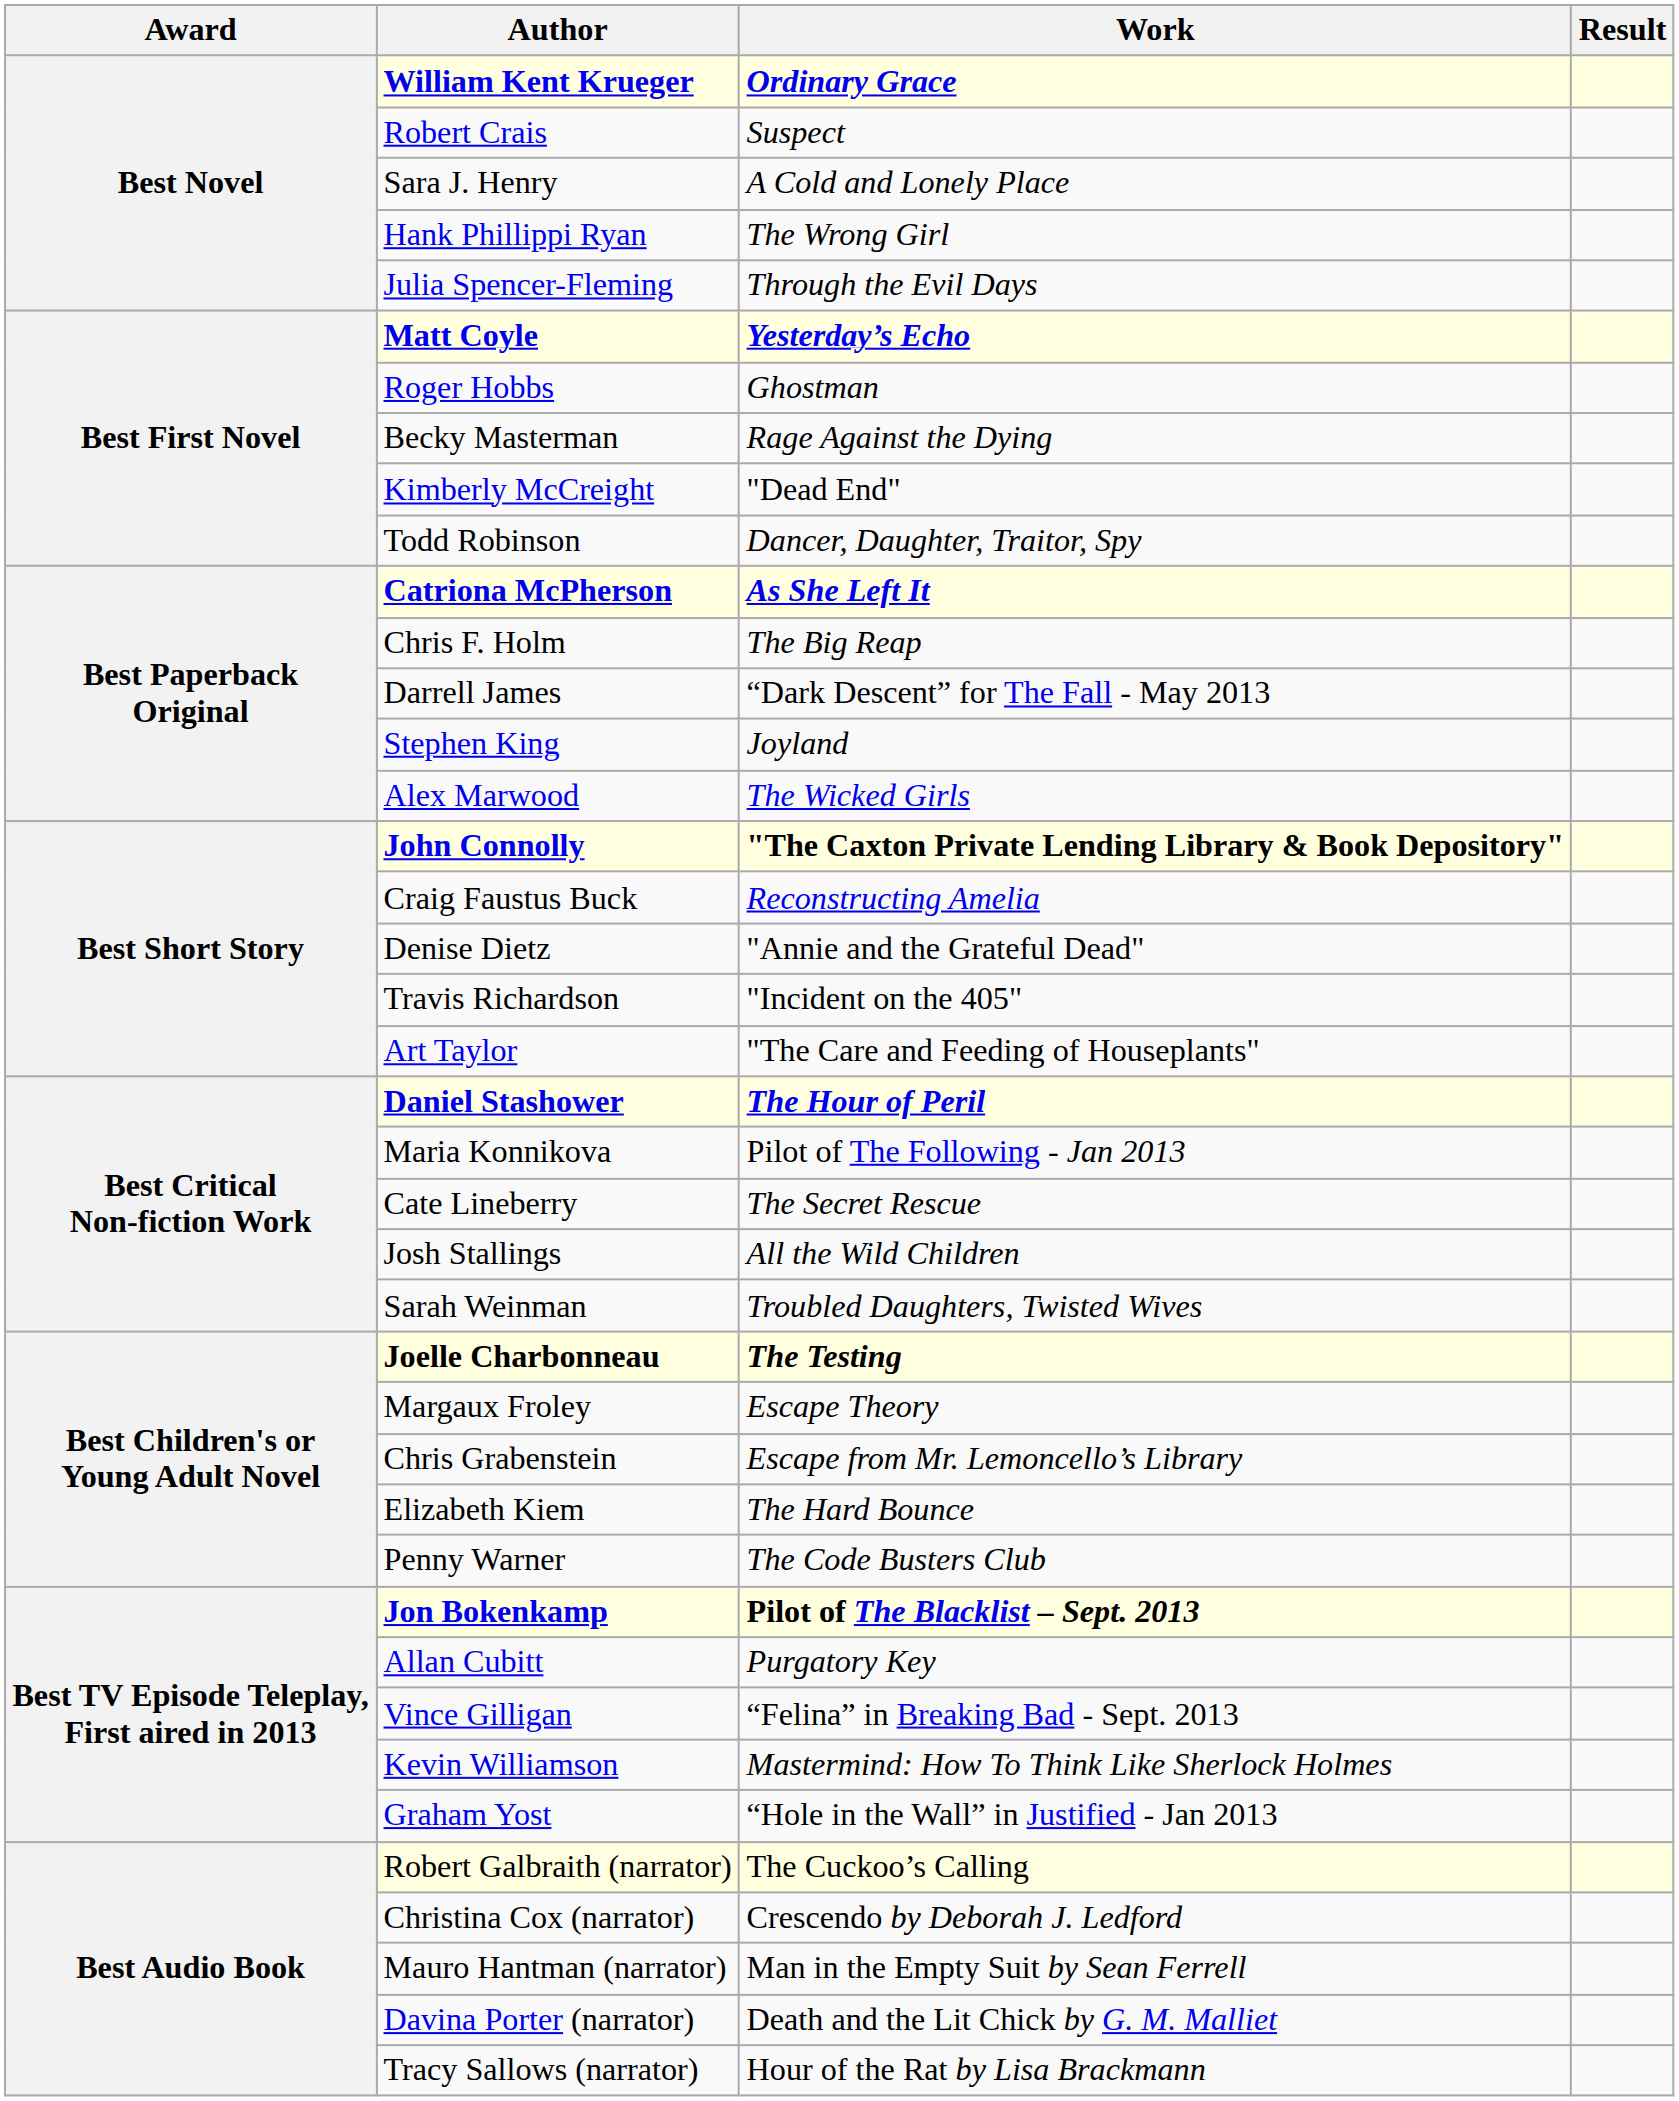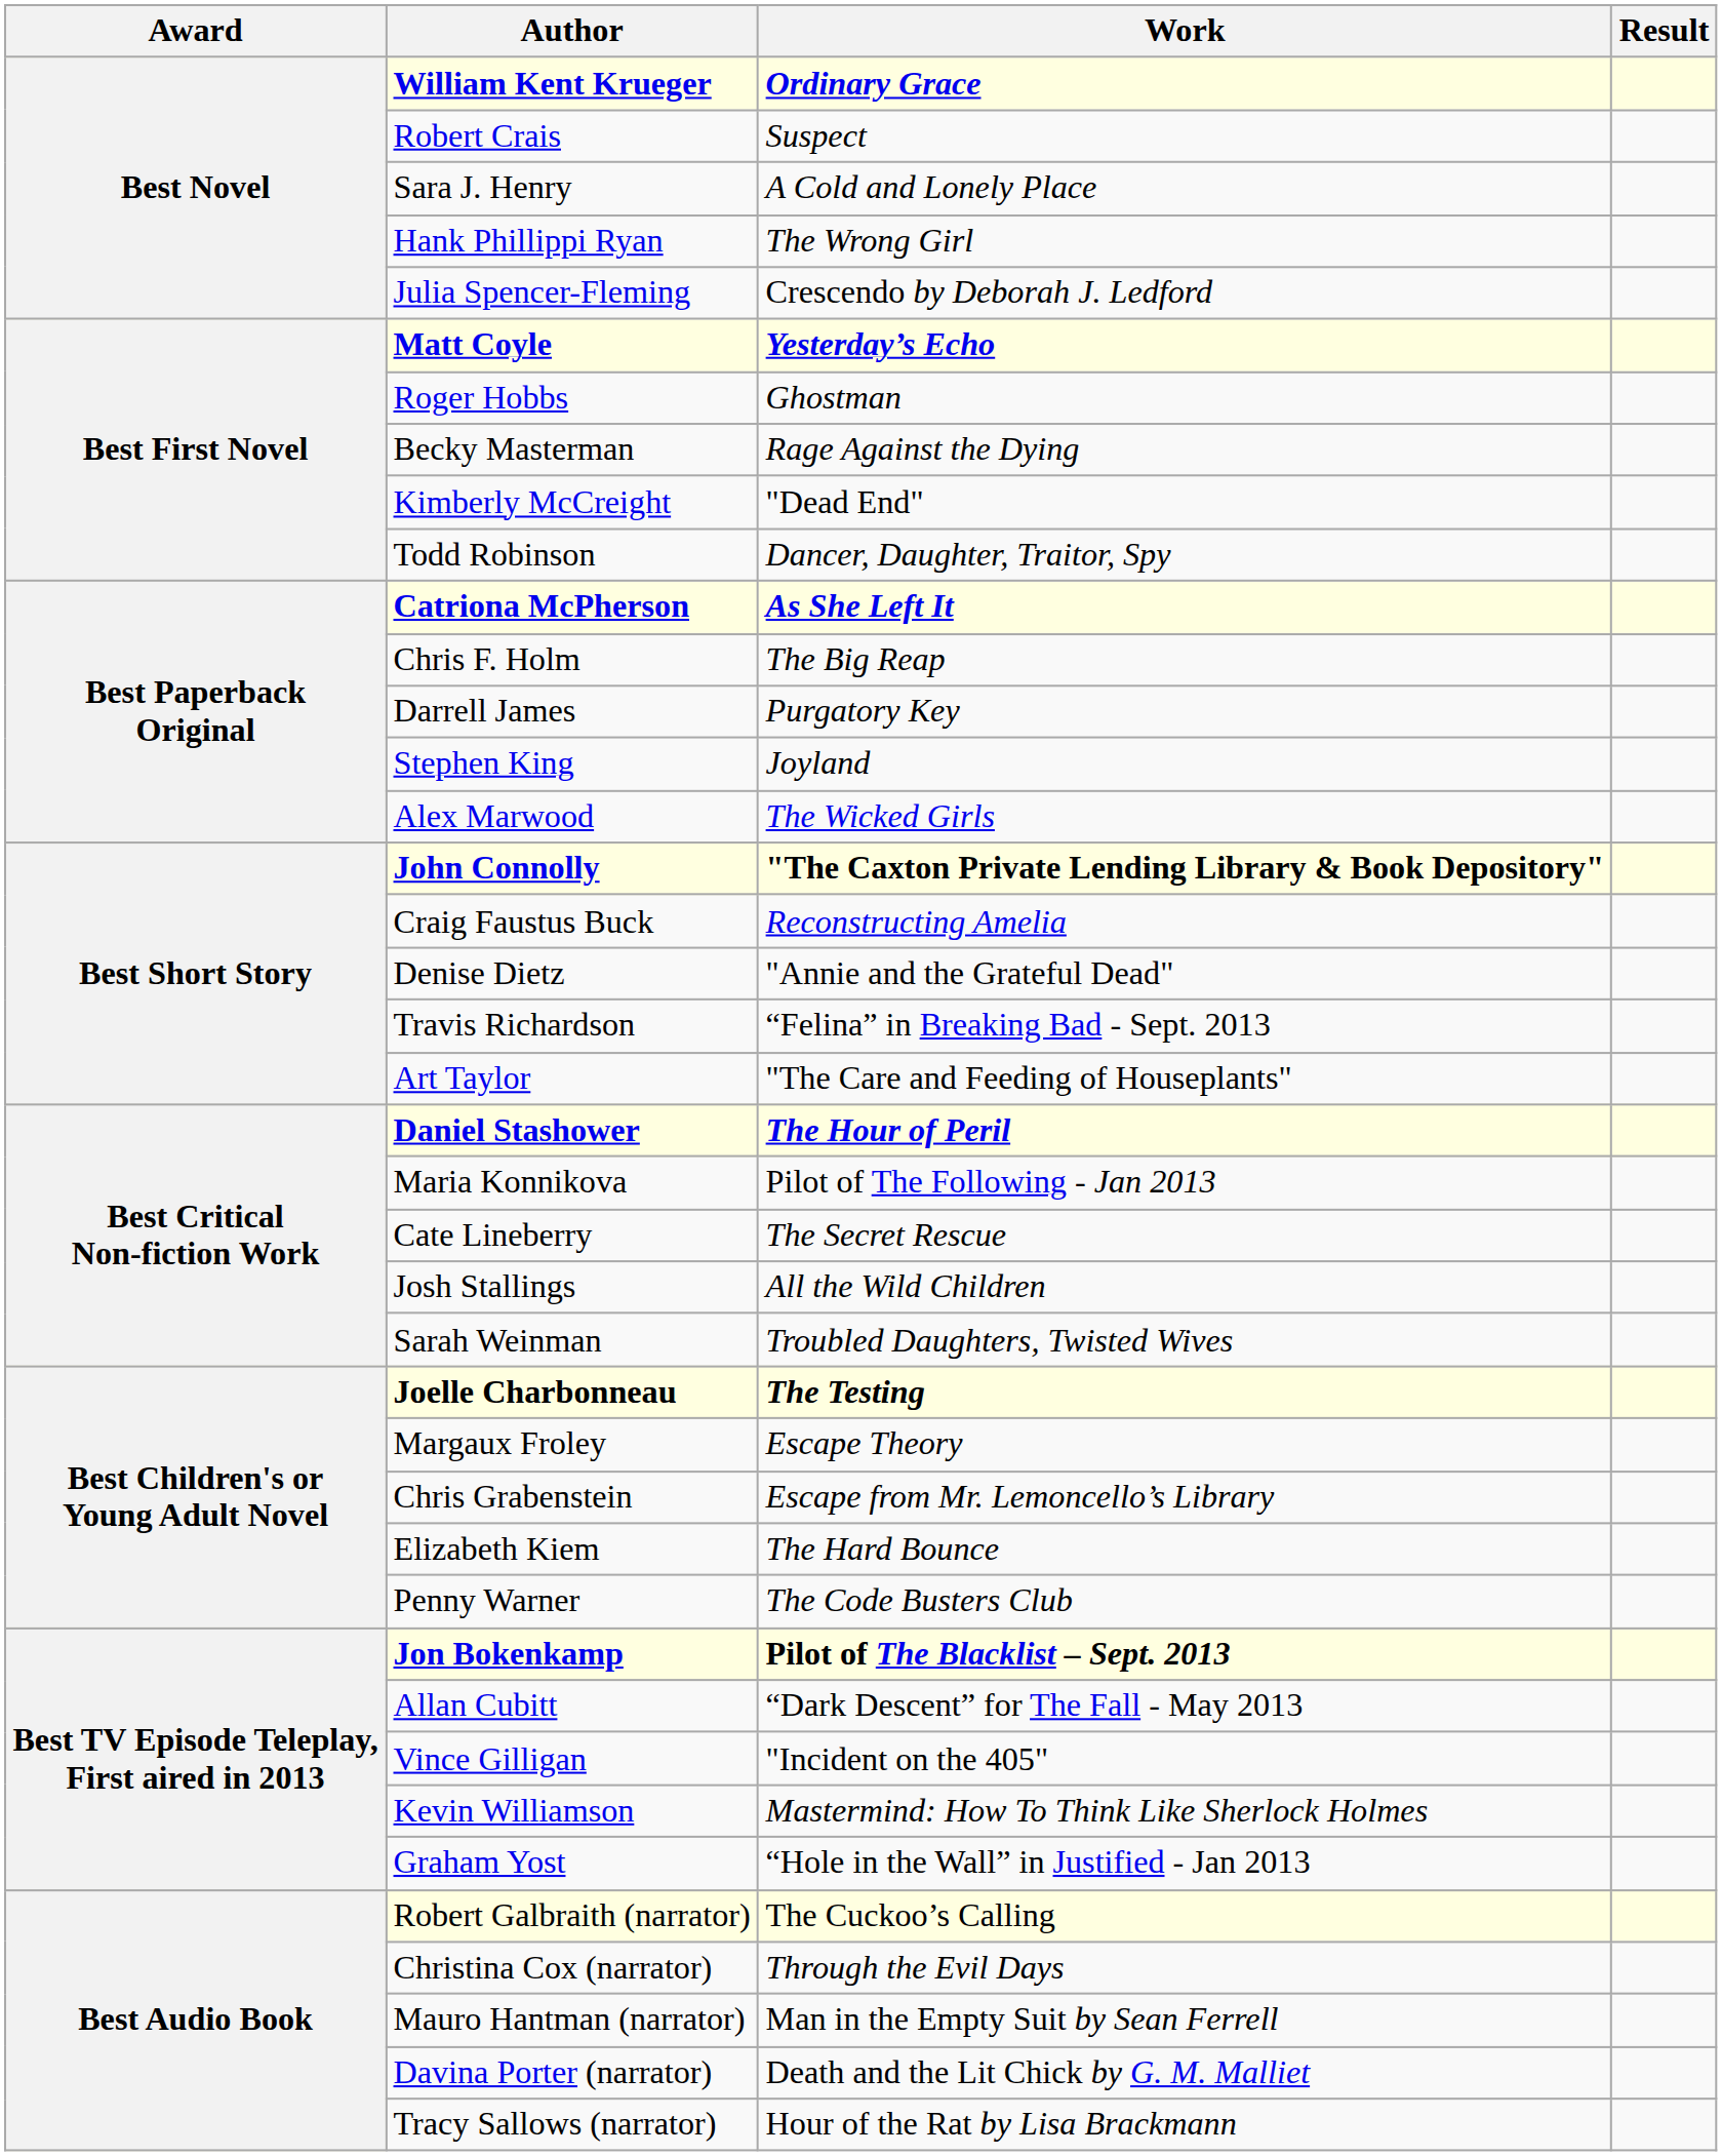Julia Spencer-Fleming | Work: Through the Evil Days -> Crescendo by Deborah J. Ledford
Darrell James | Work: “Dark Descent” for The Fall - May 2013 -> Purgatory Key
Travis Richardson | Work: "Incident on the 405" -> “Felina” in Breaking Bad - Sept. 2013
Allan Cubitt | Work: Purgatory Key -> “Dark Descent” for The Fall - May 2013
Vince Gilligan | Work: “Felina” in Breaking Bad - Sept. 2013 -> "Incident on the 405"
Christina Cox (narrator) | Work: Crescendo by Deborah J. Ledford -> Through the Evil Days
